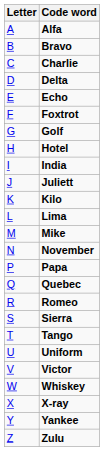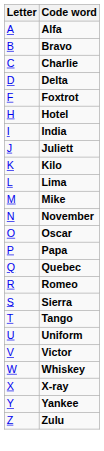- row: E | Echo
- row: G | Golf
+ row: O | Oscar
